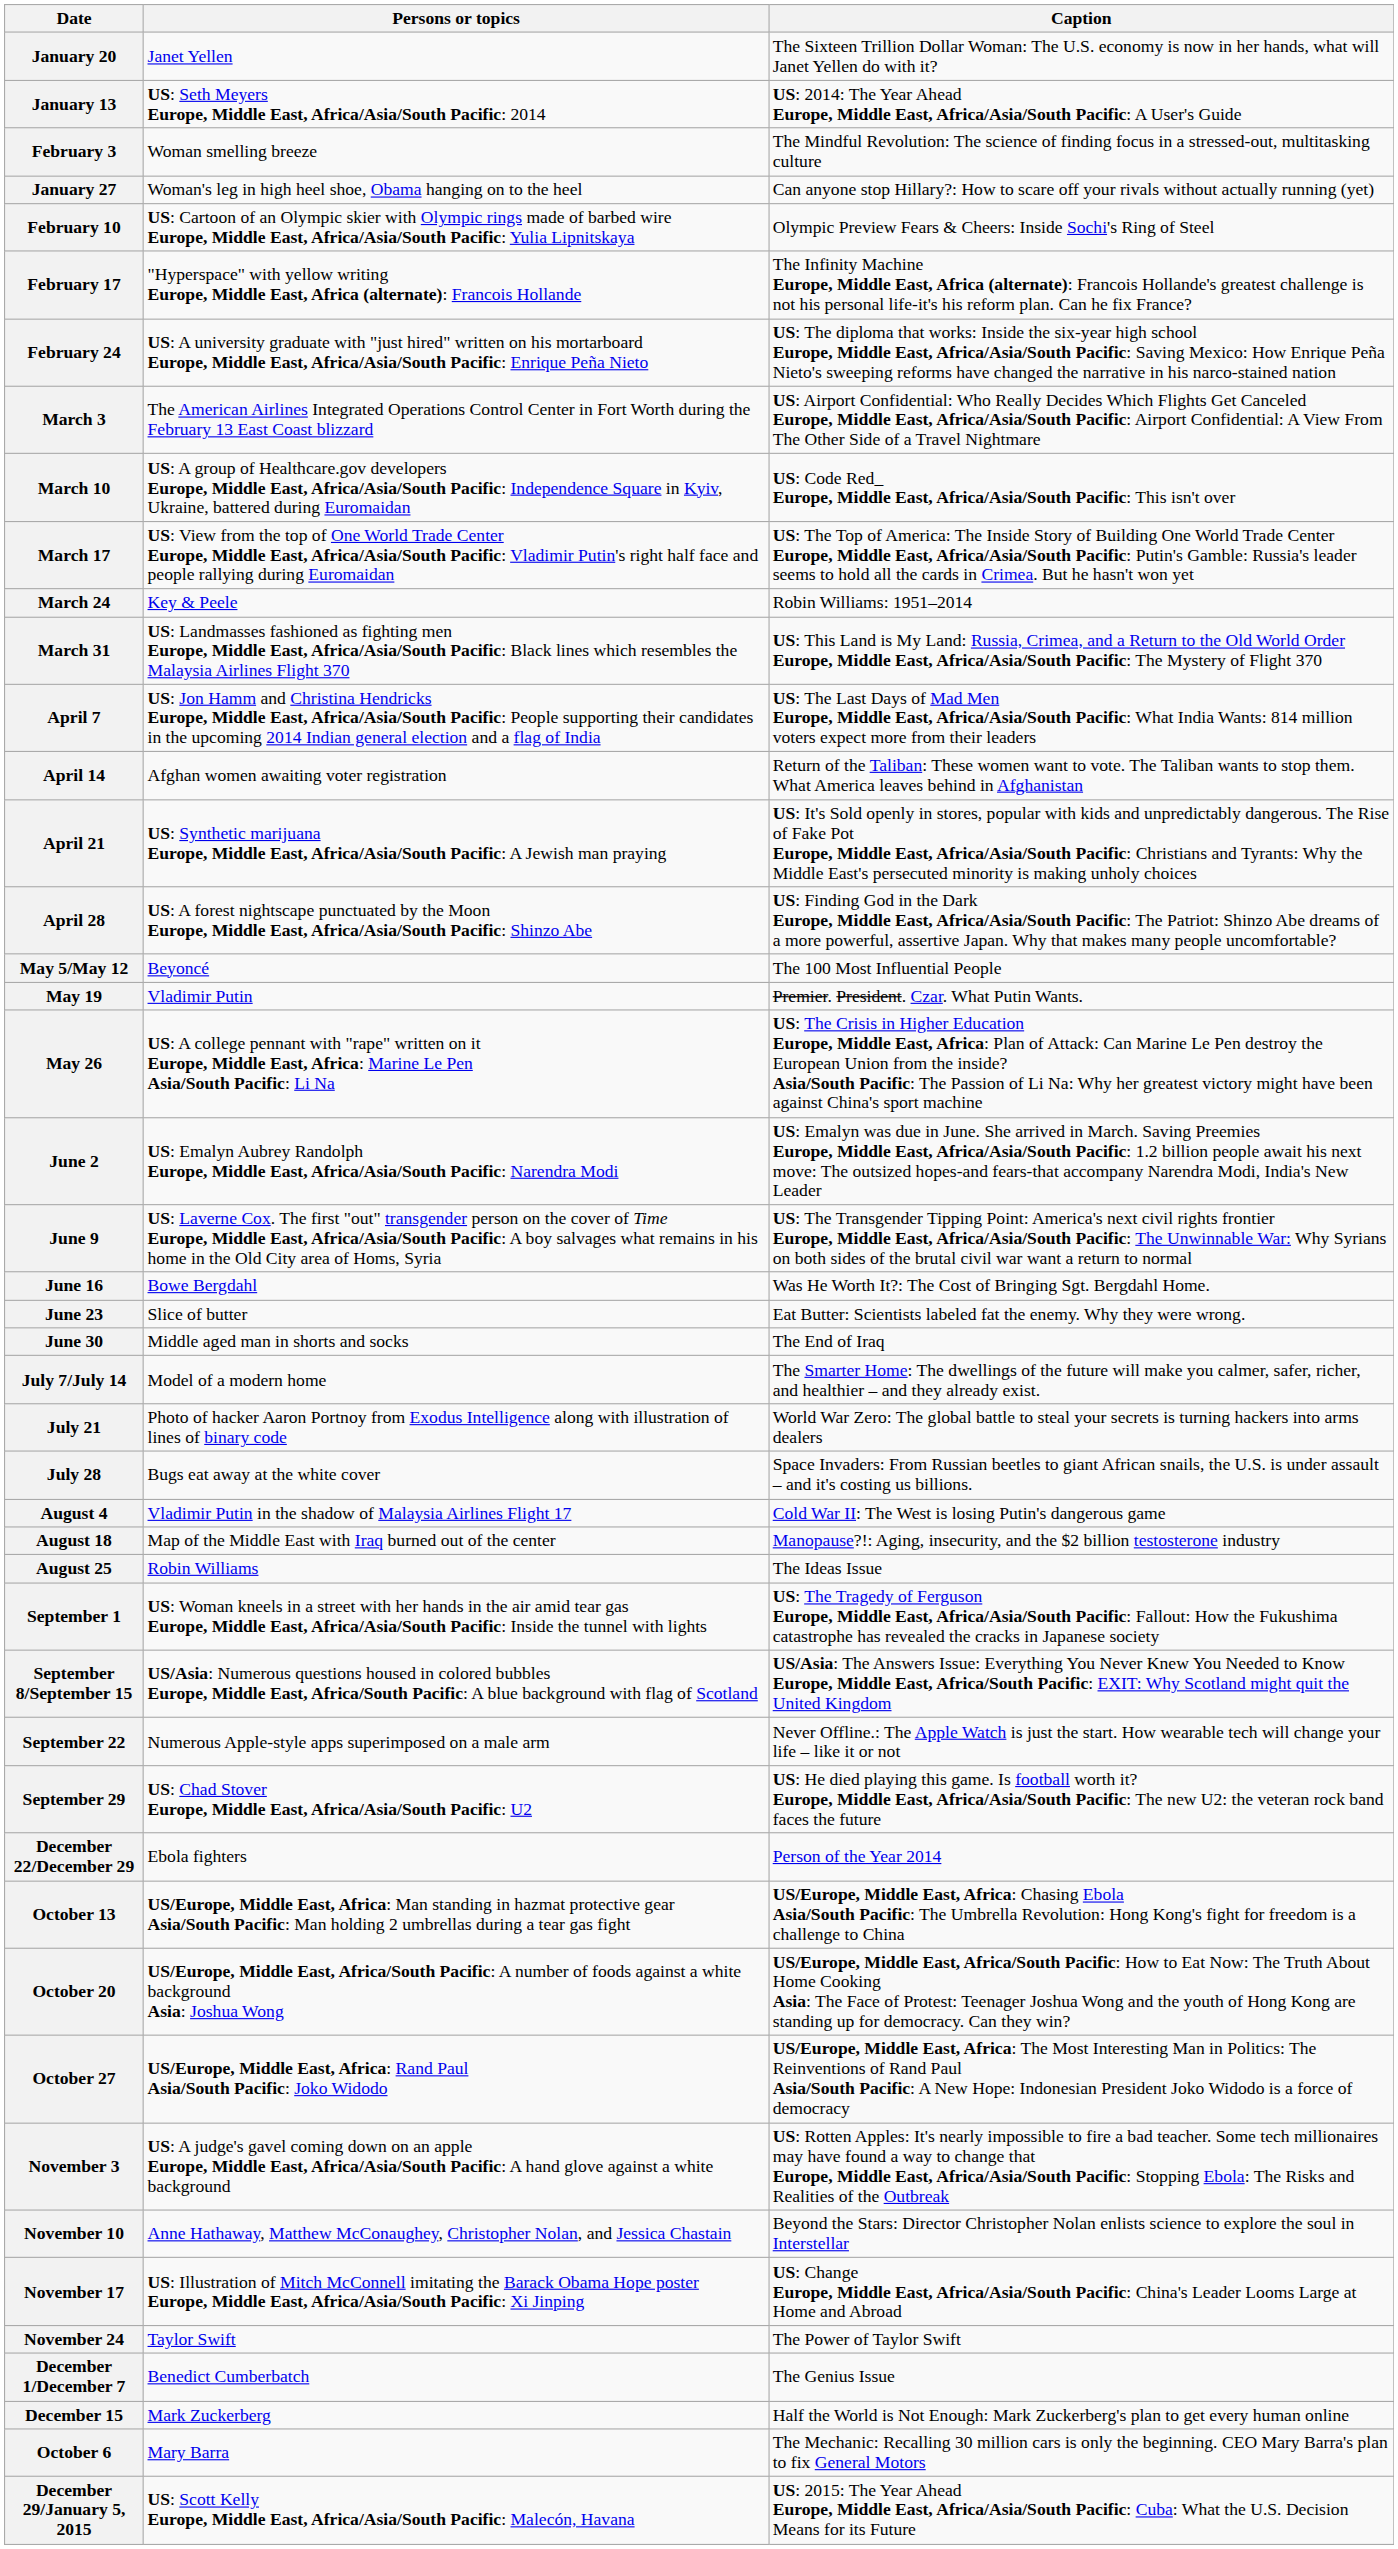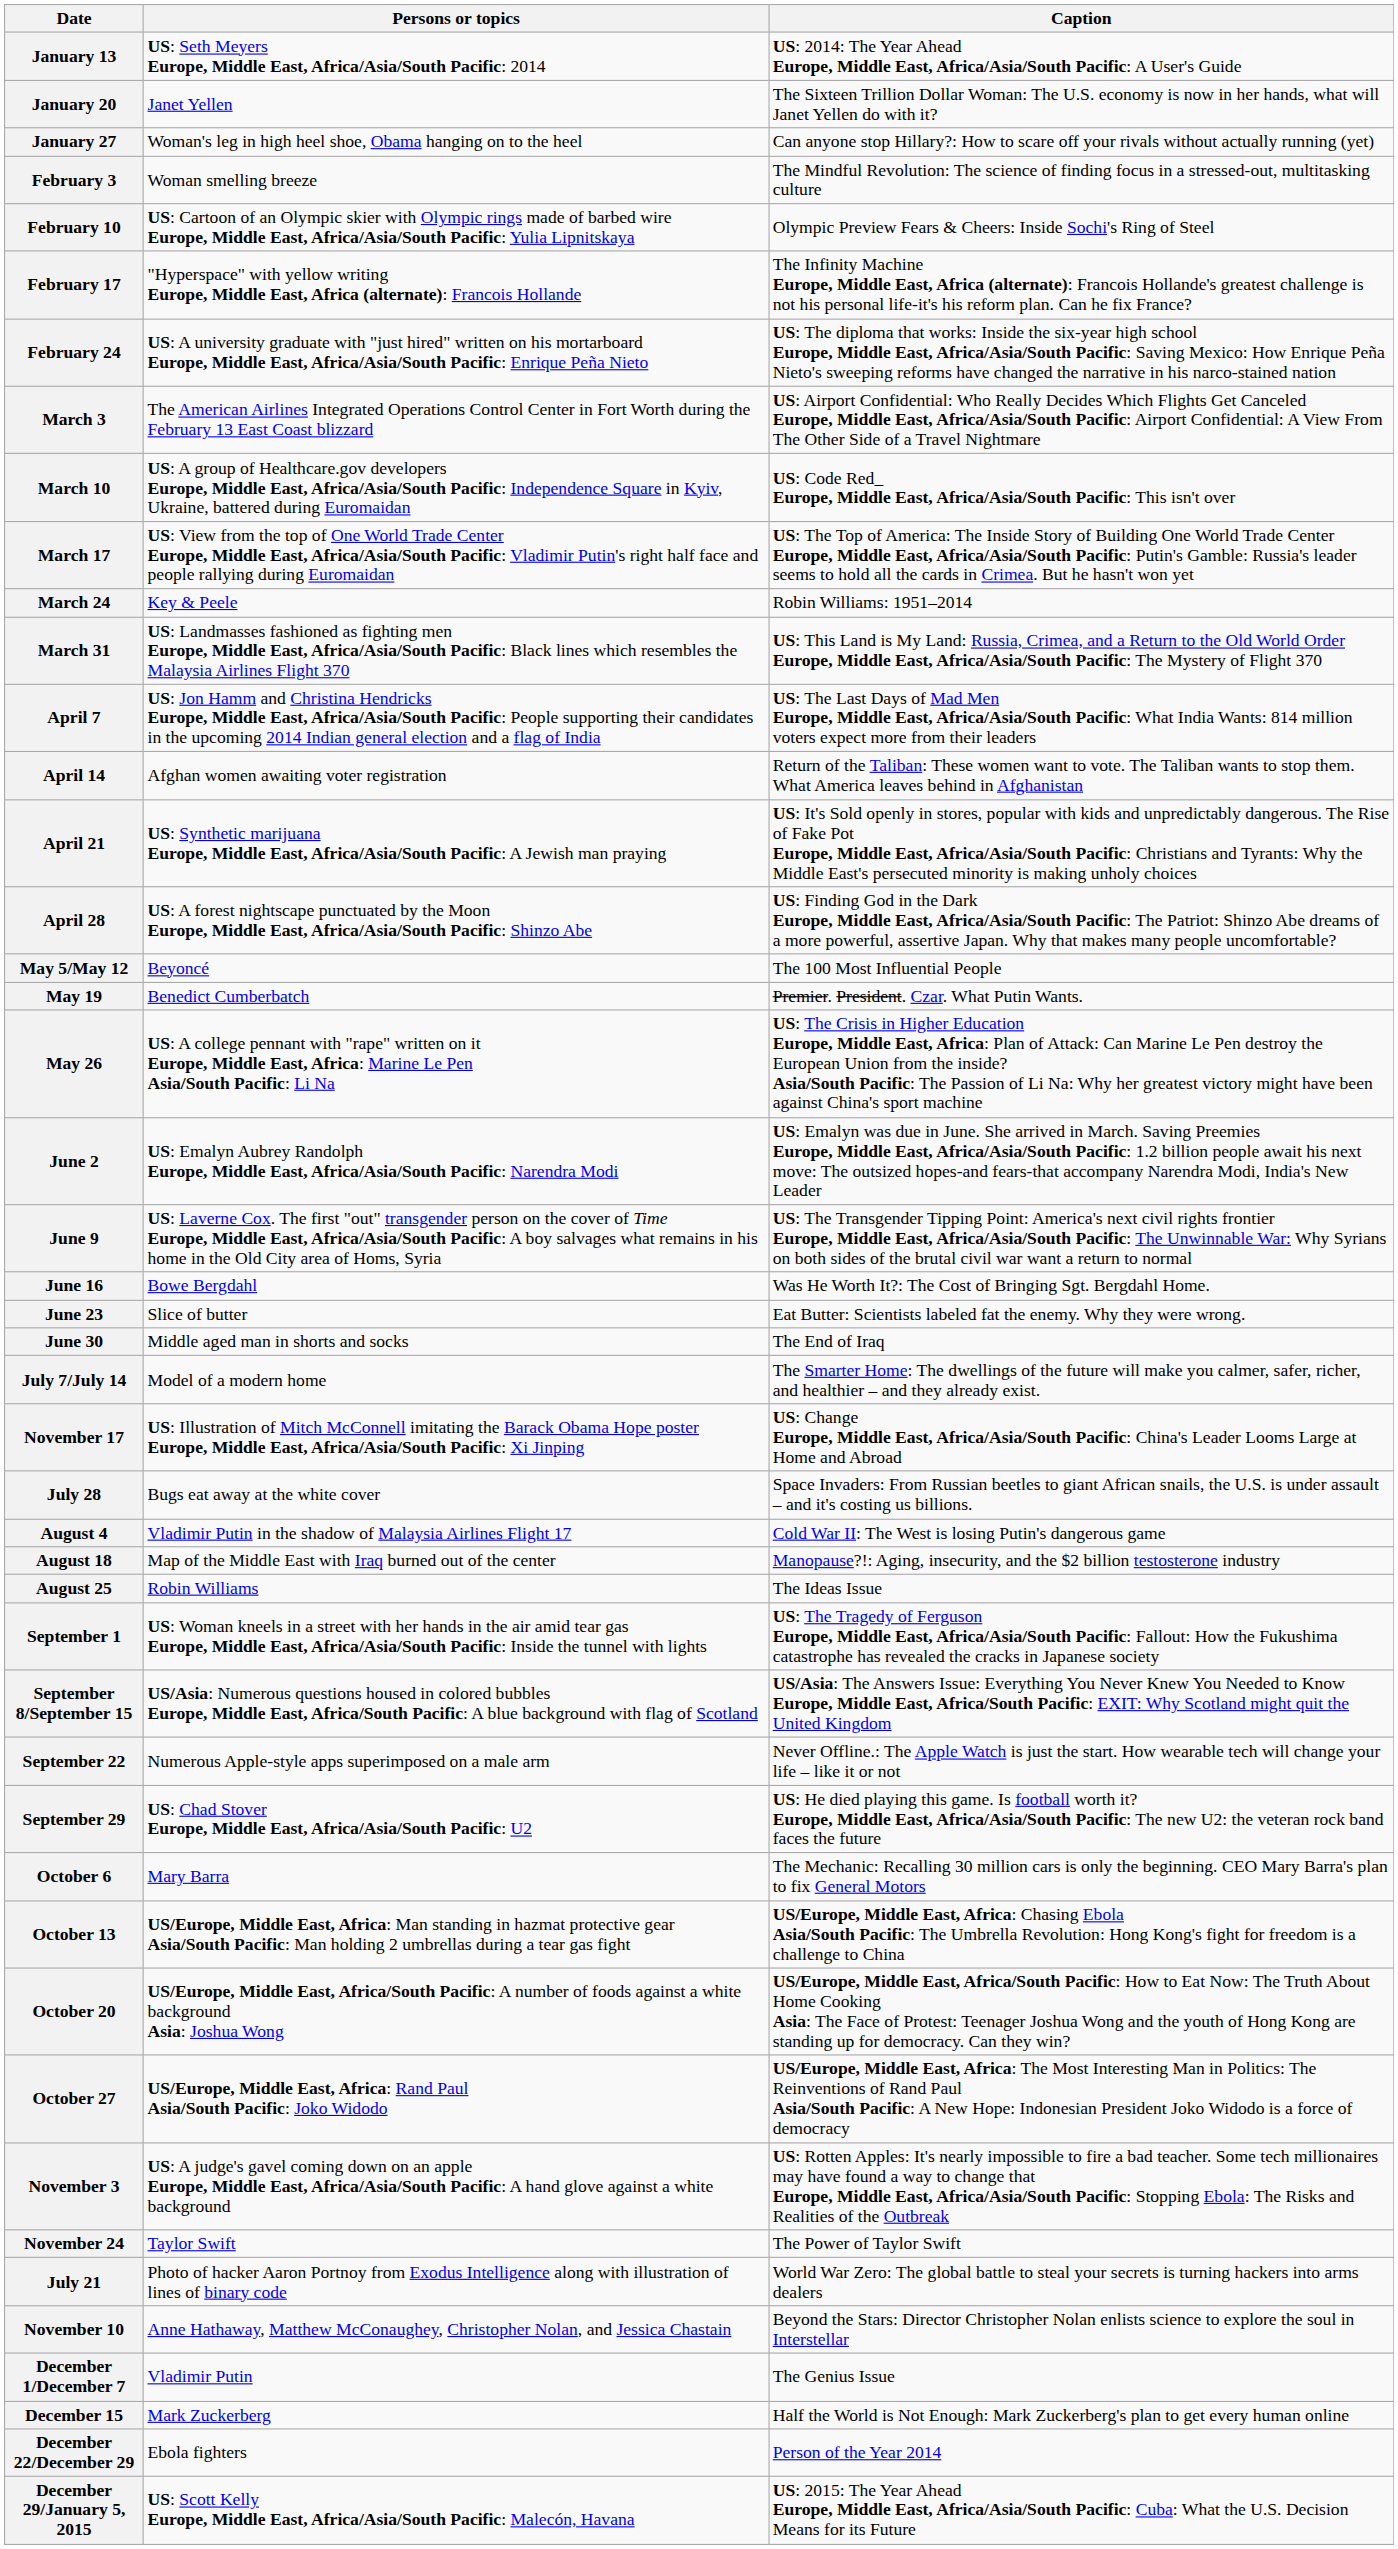rows swapped: January 13 <-> January 20
rows swapped: January 27 <-> February 3
May 19 | Persons or topics: Vladimir Putin -> Benedict Cumberbatch
rows swapped: July 21 <-> November 17
rows swapped: October 6 <-> December 22/December 29
rows swapped: November 10 <-> November 24
December 1/December 7 | Persons or topics: Benedict Cumberbatch -> Vladimir Putin
